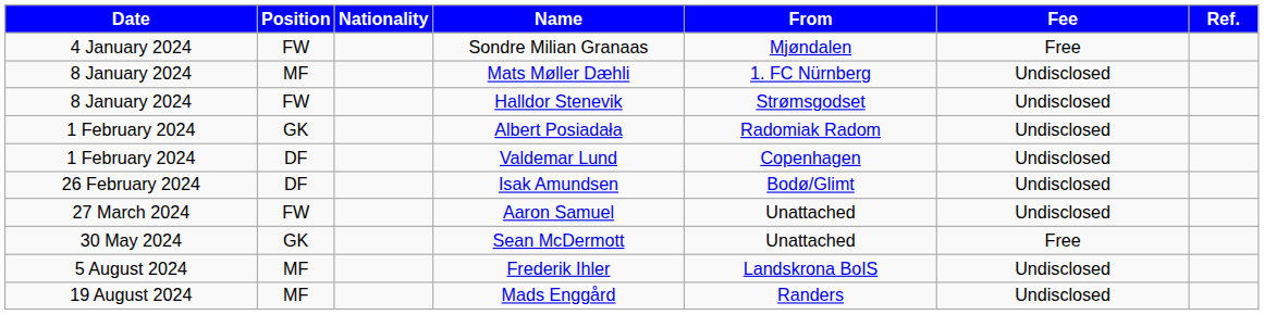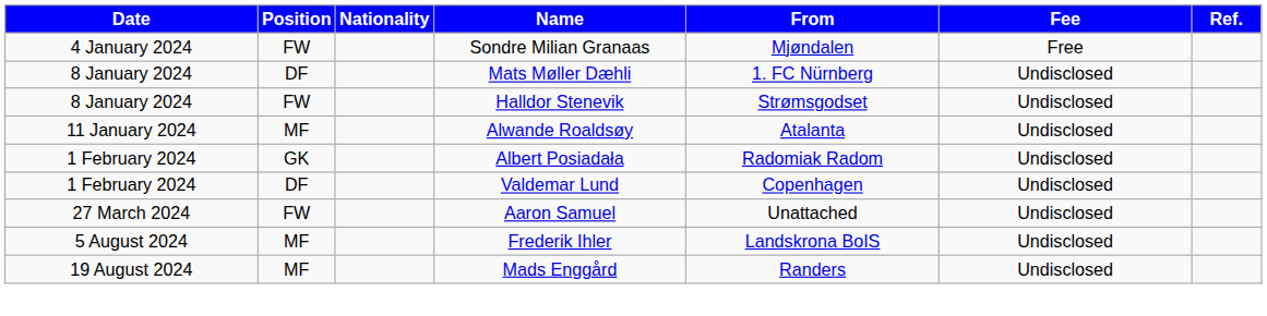Mats Møller Dæhli | Position: MF -> DF
+ row: 11 January 2024 | MF | Alwande Roaldsøy | Atalanta | Undisclosed
- row: 26 February 2024 | DF | Isak Amundsen | Bodø/Glimt | Undisclosed
- row: 30 May 2024 | GK | Sean McDermott | Unattached | Free
